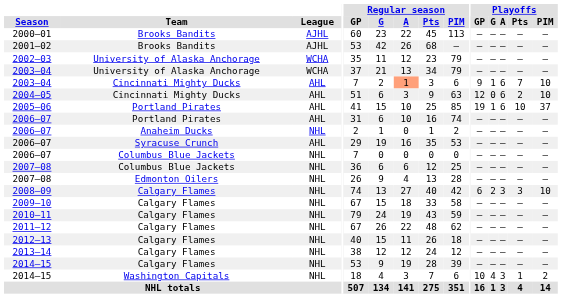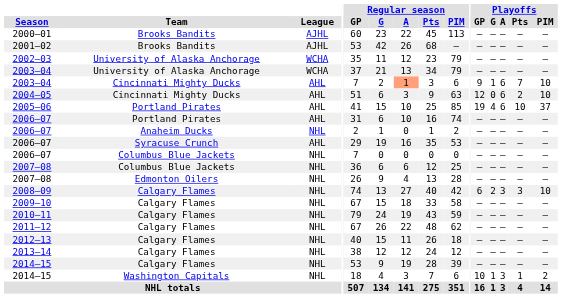2005–06 | Playoffs / G: 1 -> 4
2014–15 / Washington Capitals | Playoffs / G: 4 -> 1
